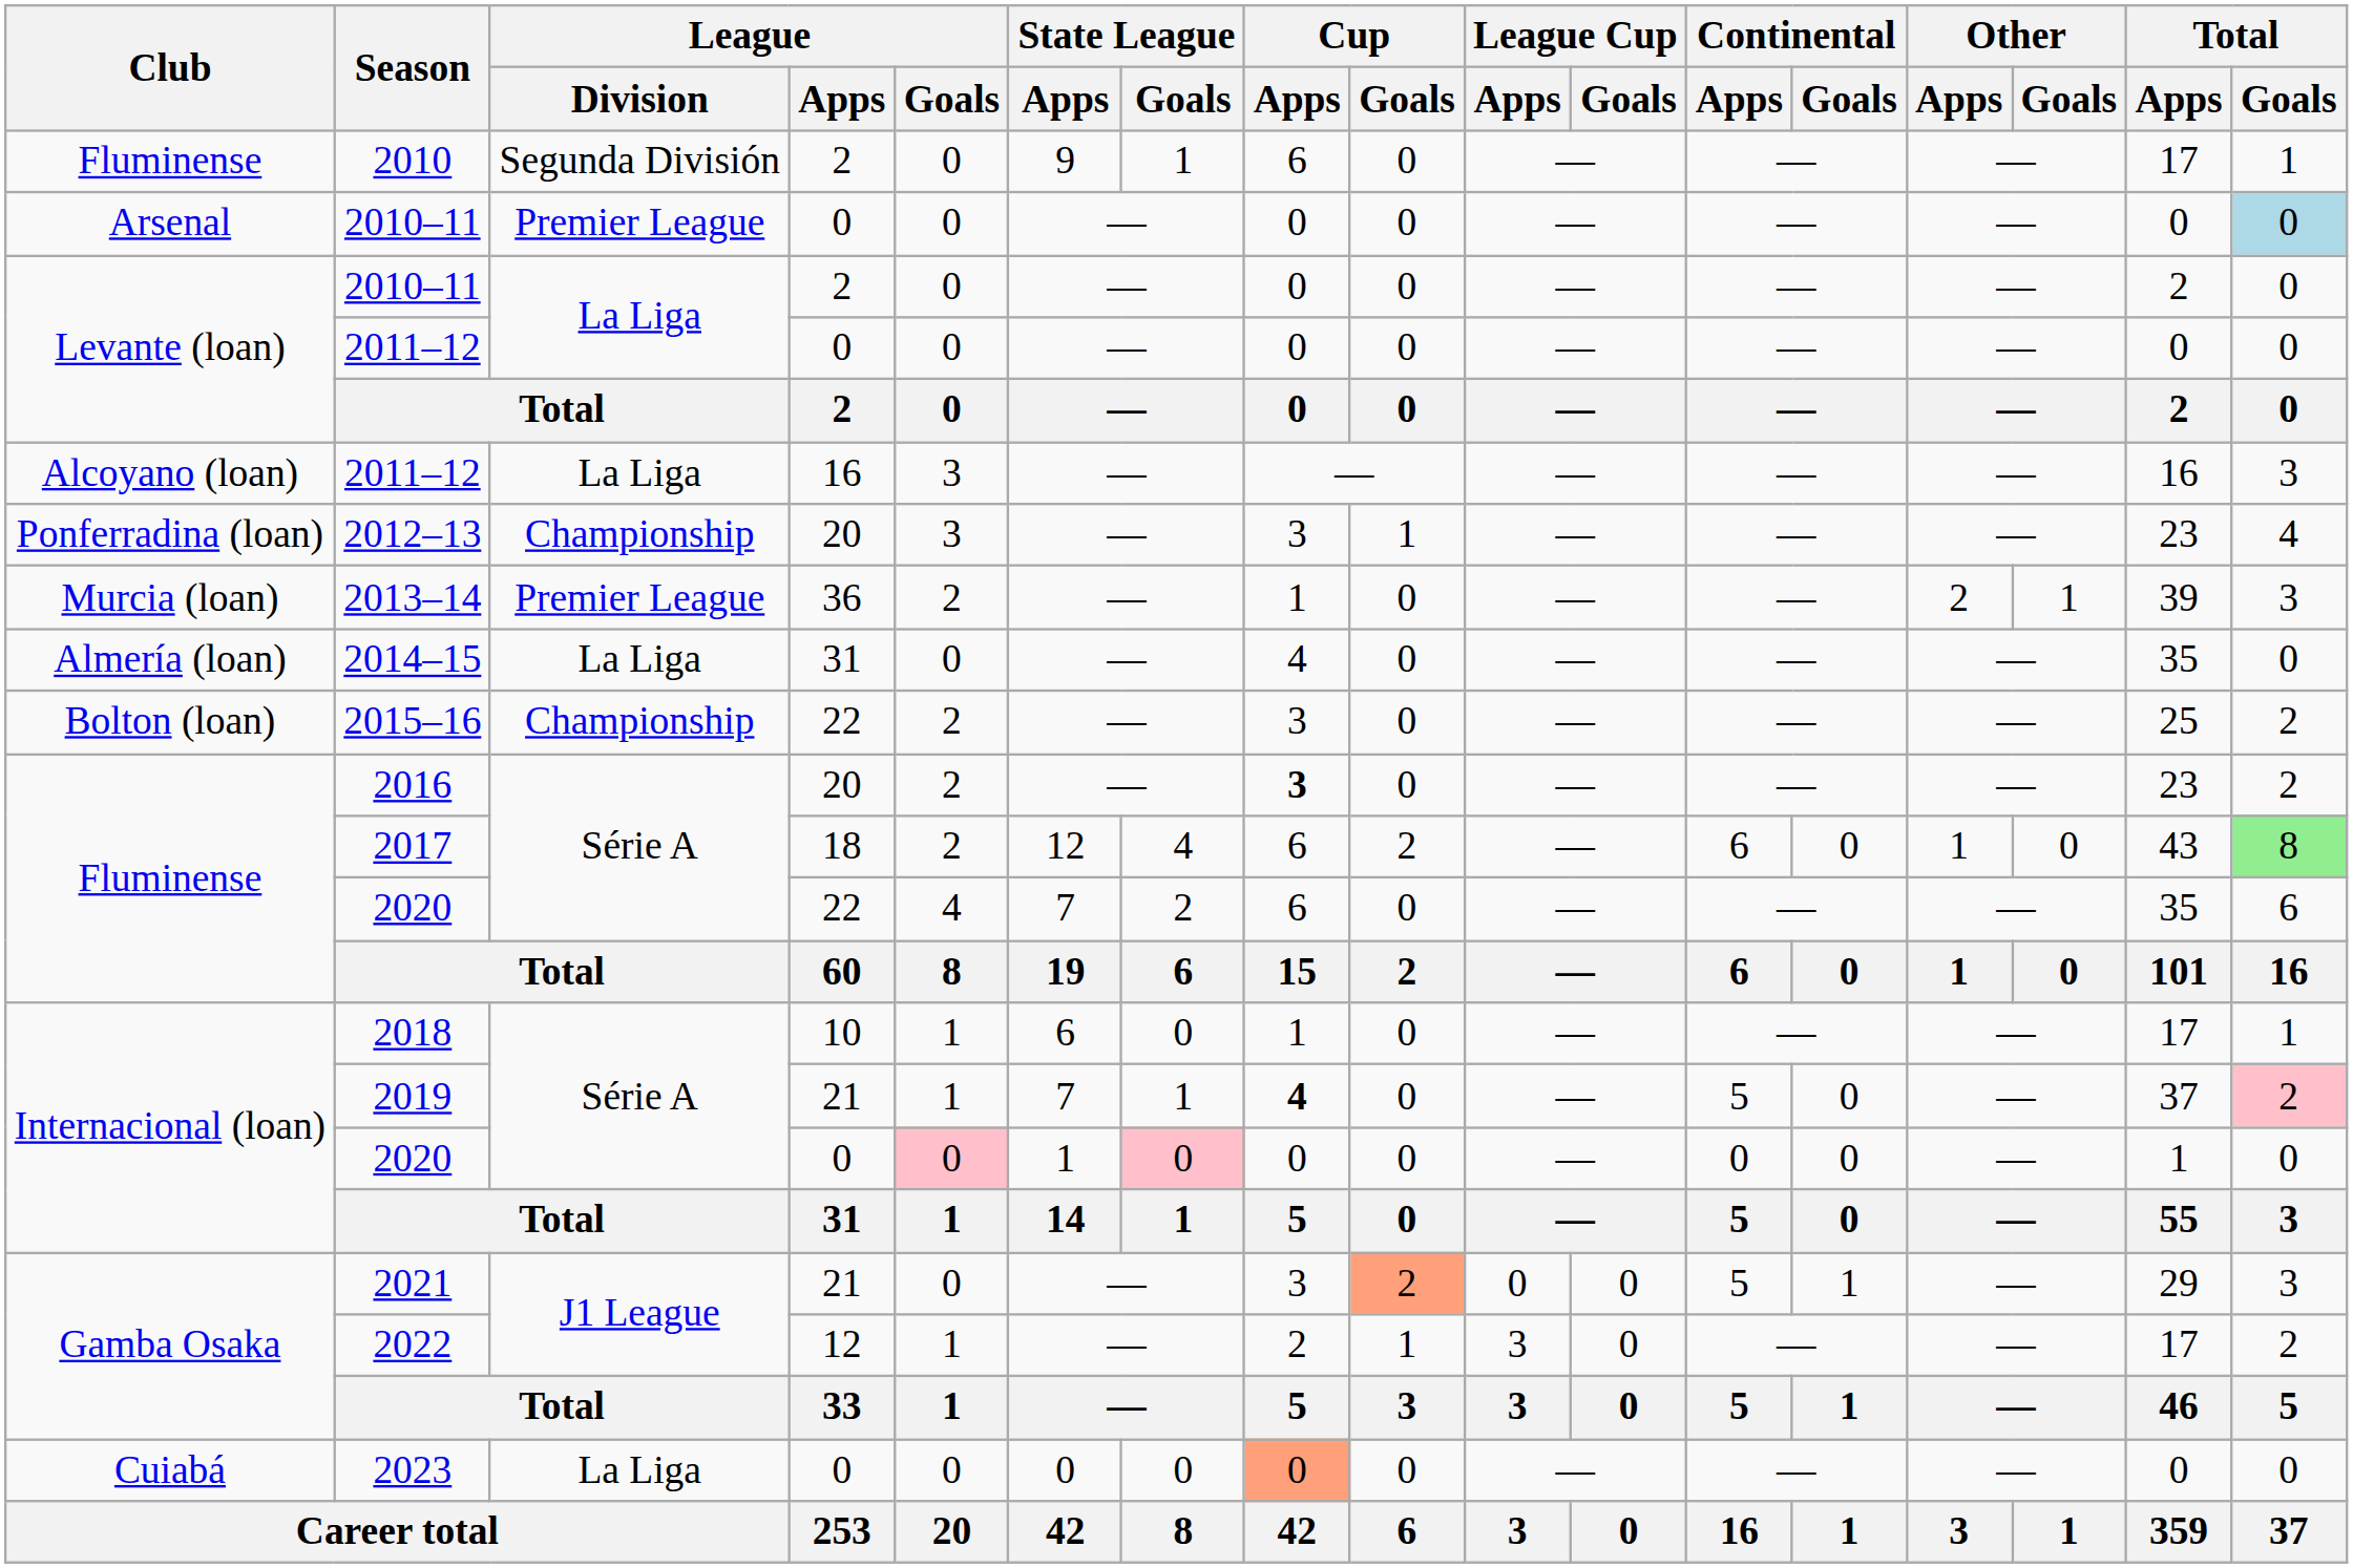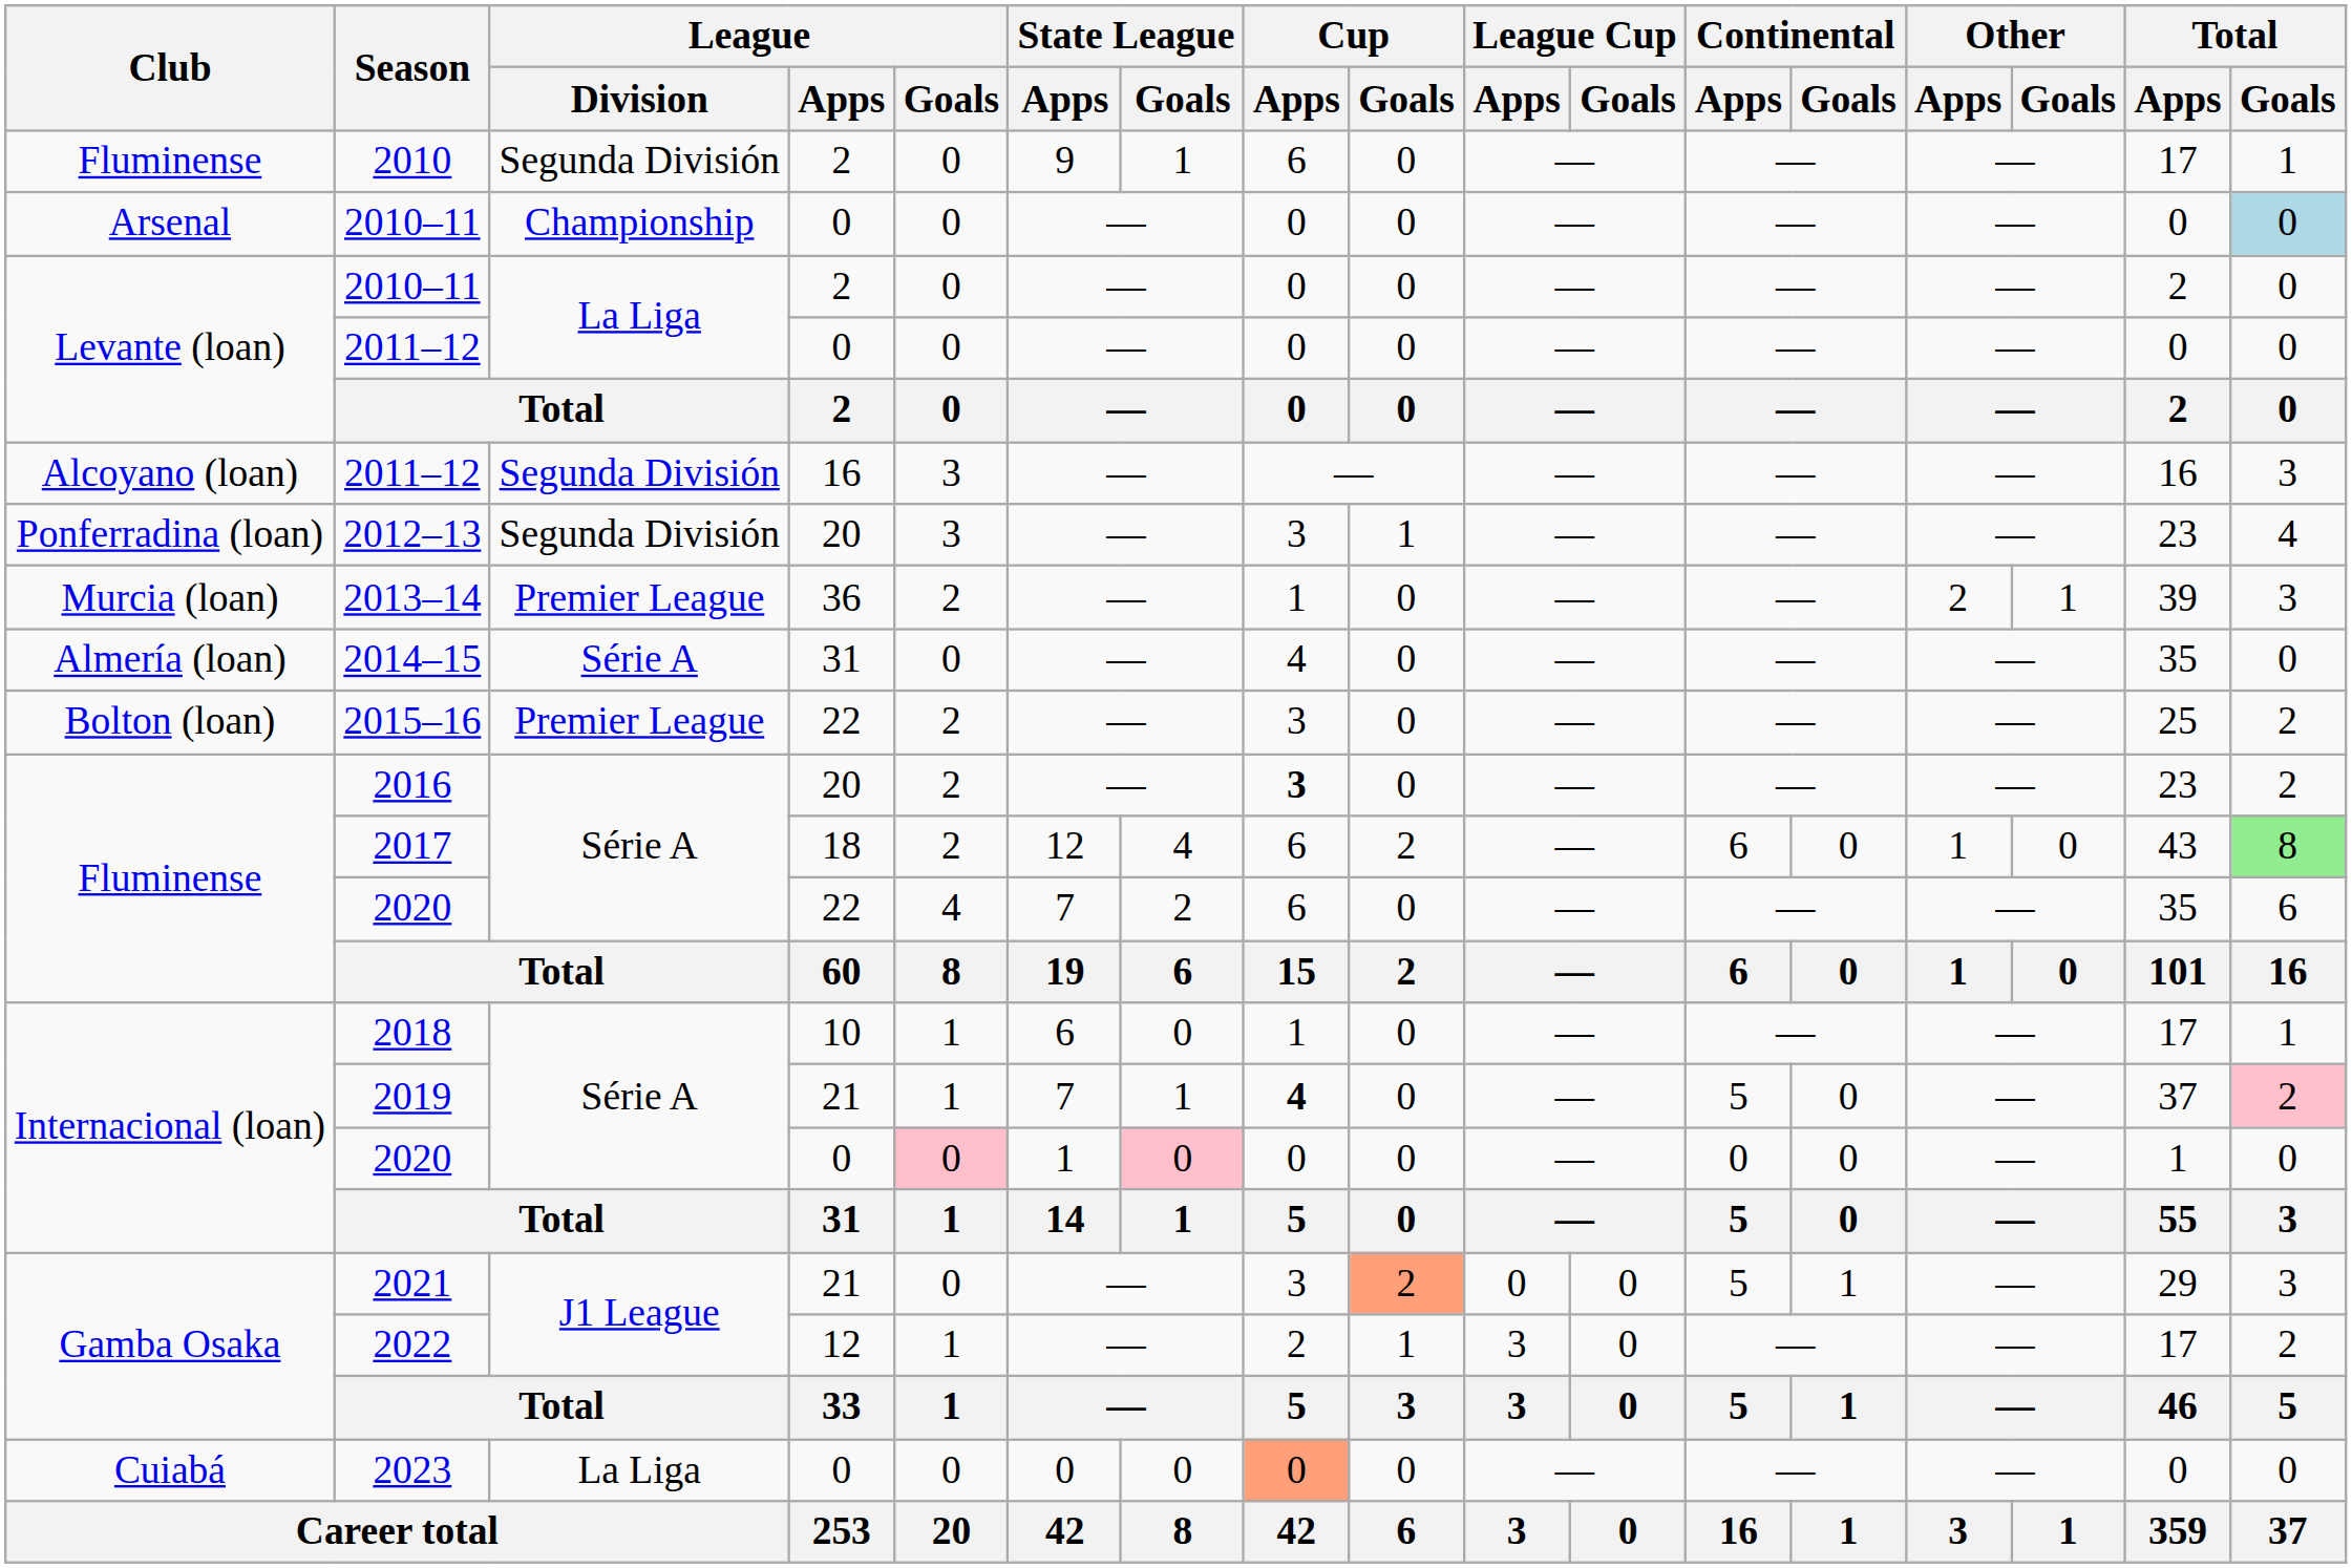Arsenal / 2010–11 | League / Division: Premier League -> Championship
Alcoyano (loan) / 2011–12 | League / Division: La Liga -> Segunda División
2012–13 | League / Division: Championship -> Segunda División
2014–15 | League / Division: La Liga -> Série A
2015–16 | League / Division: Championship -> Premier League
